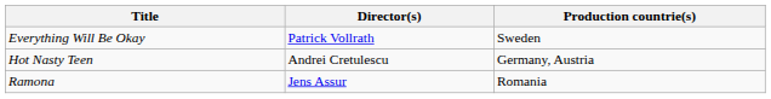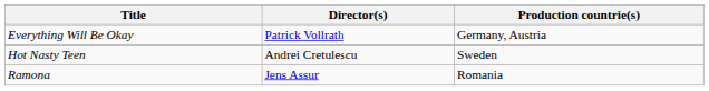Everything Will Be Okay | Production countrie(s): Sweden -> Germany, Austria
Hot Nasty Teen | Production countrie(s): Germany, Austria -> Sweden
